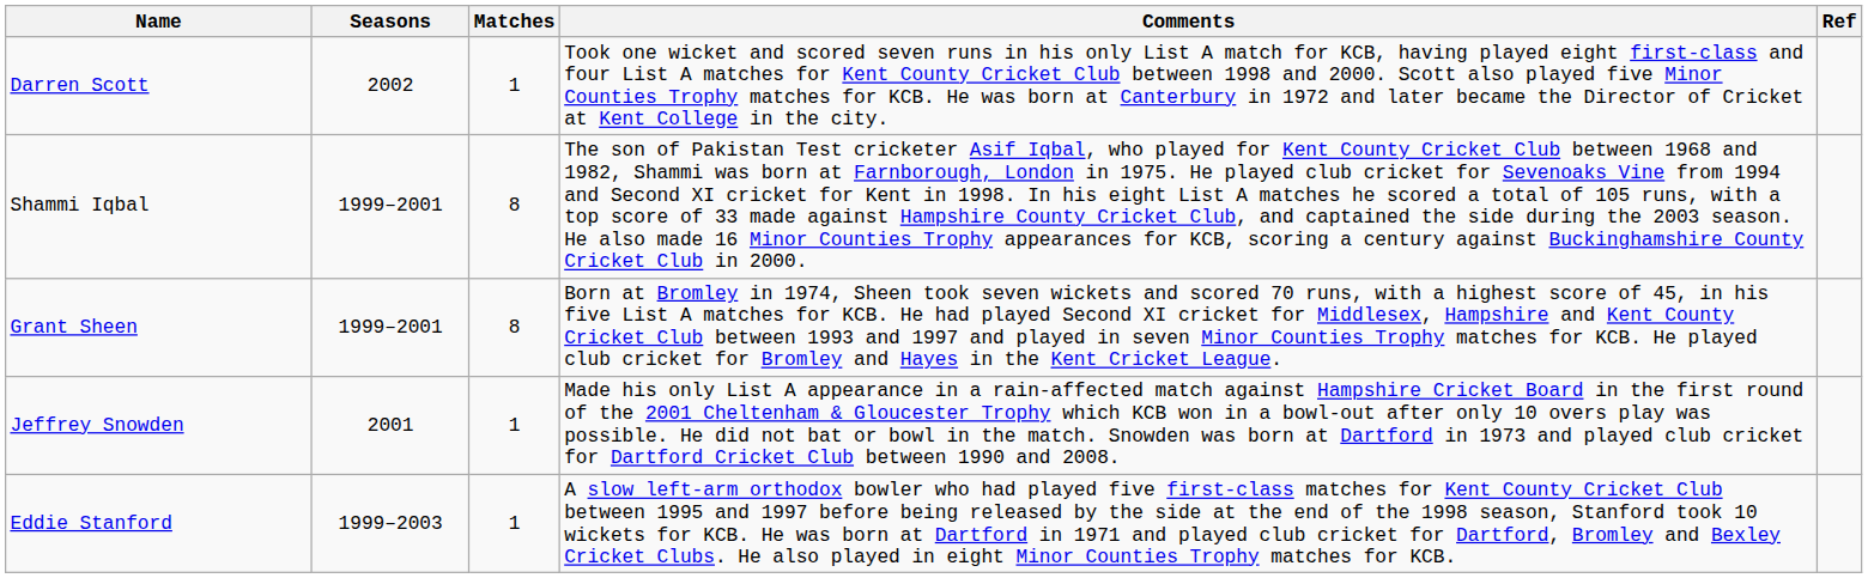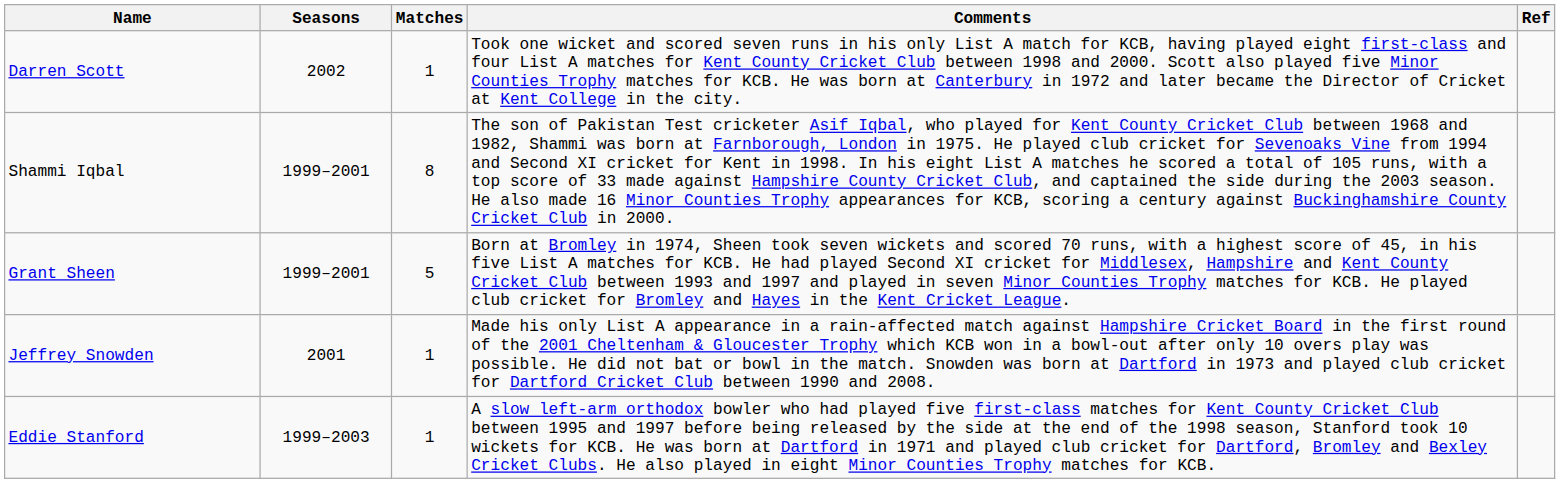Grant Sheen | Matches: 8 -> 5
